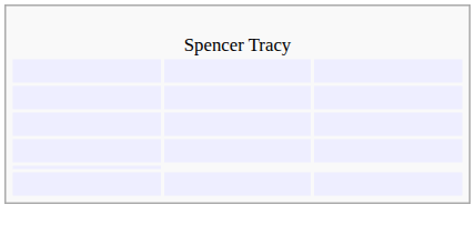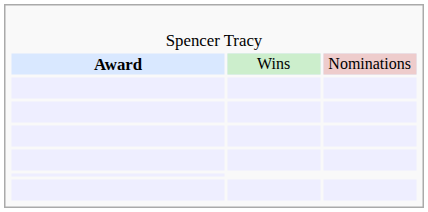+ row: Award | Wins | Nominations
